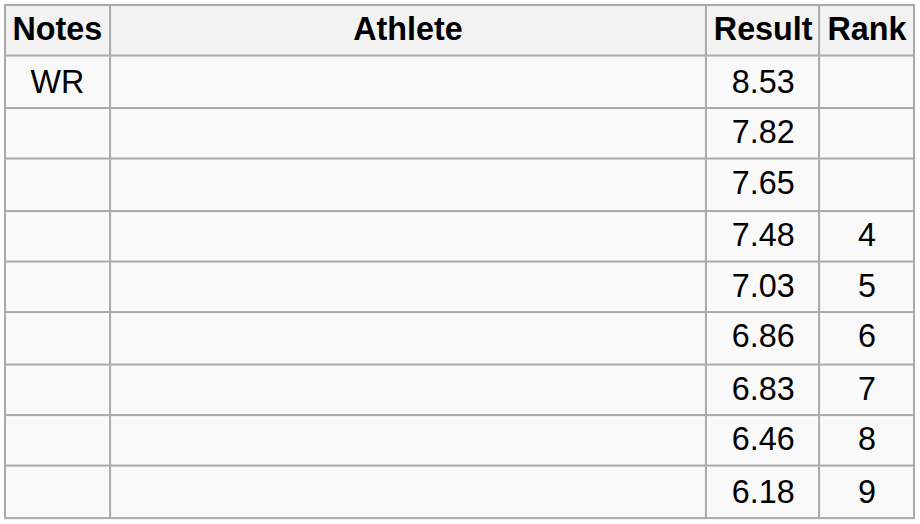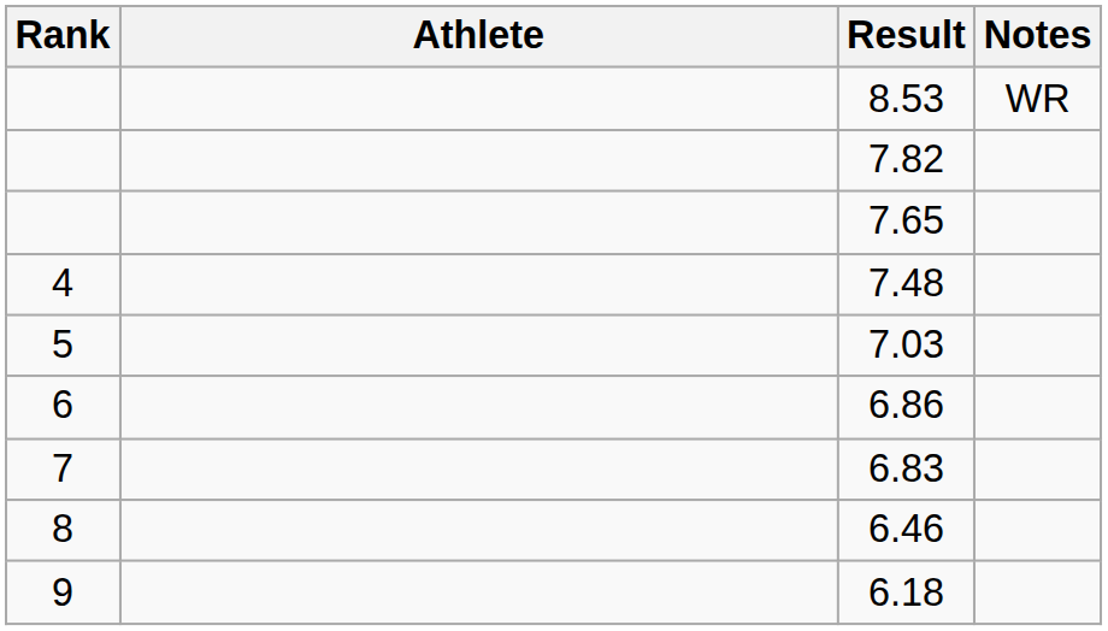columns swapped: Rank <-> Notes
